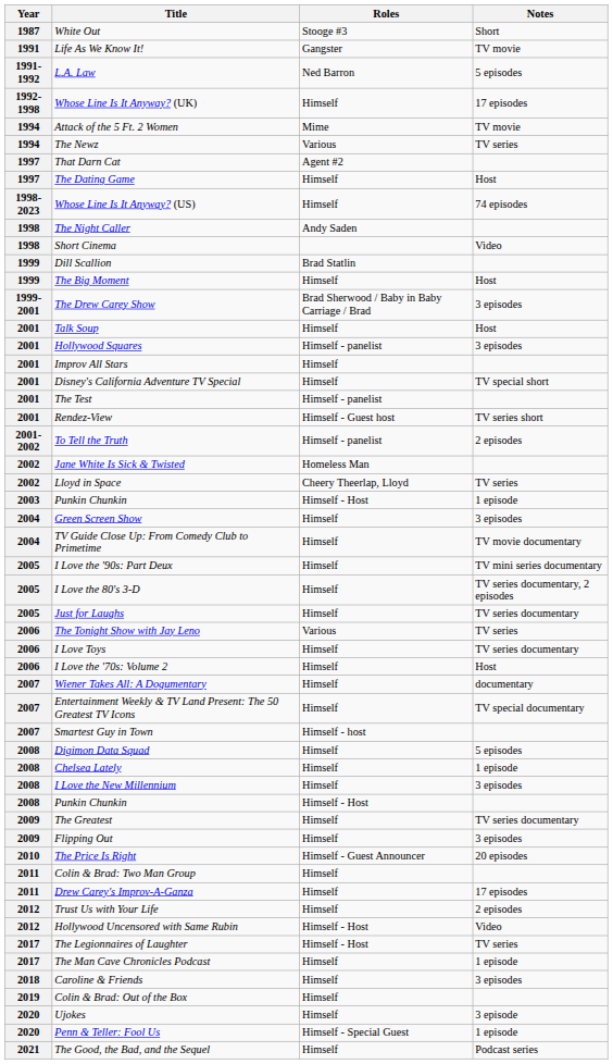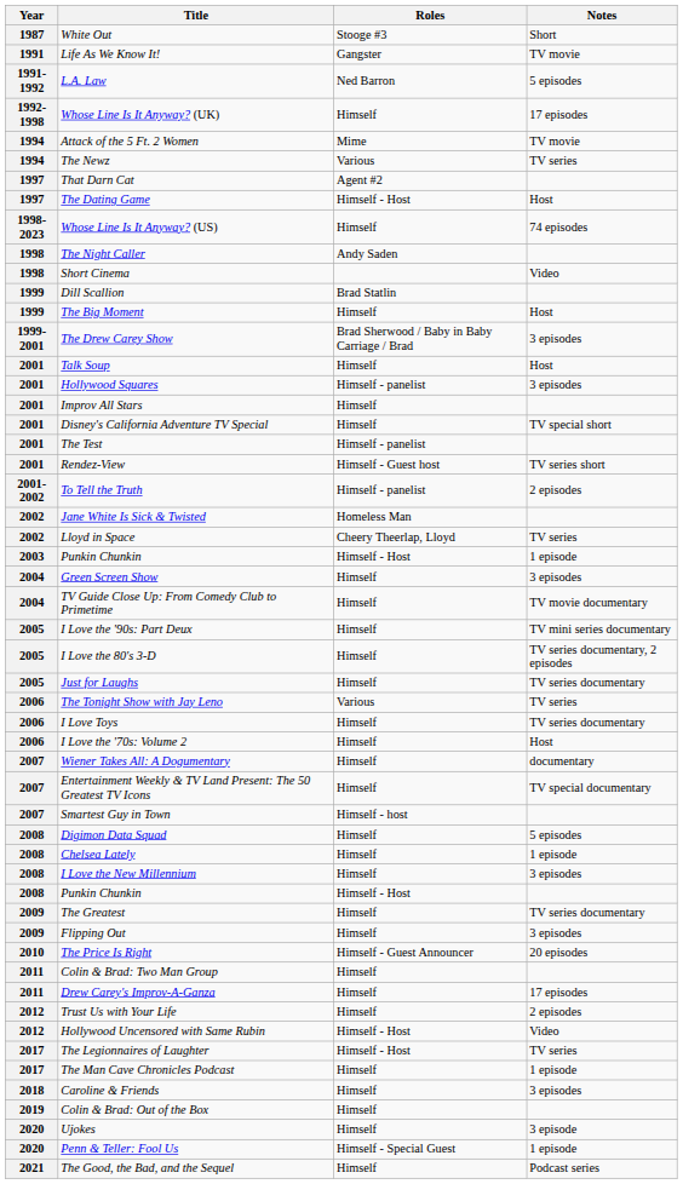The Dating Game | Roles: Himself -> Himself - Host
